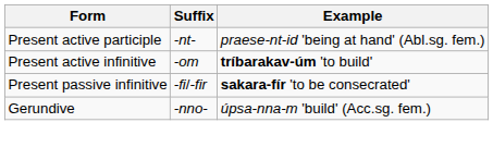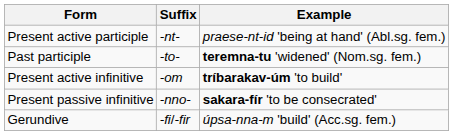+ row: Past participle | -to- | teremna-tu 'widened' (Nom.sg. fem.)
Present passive infinitive | Suffix: -fi/-fir -> -nno-
Gerundive | Suffix: -nno- -> -fi/-fir
